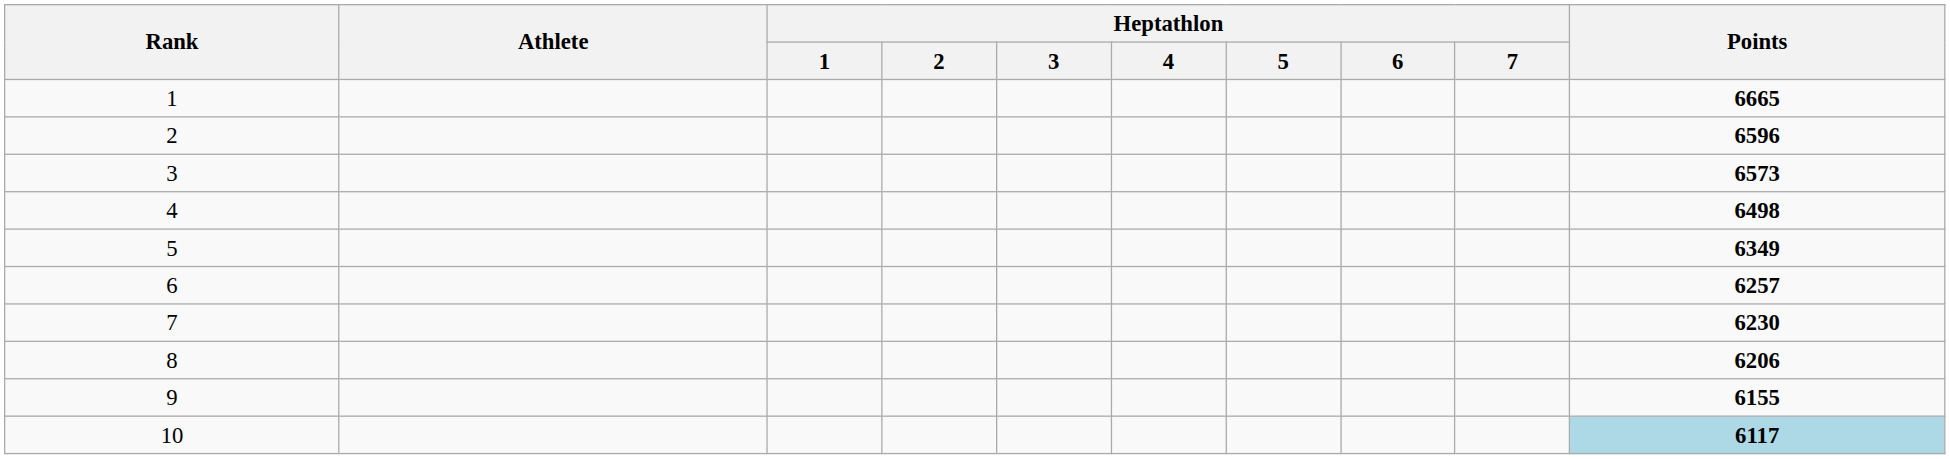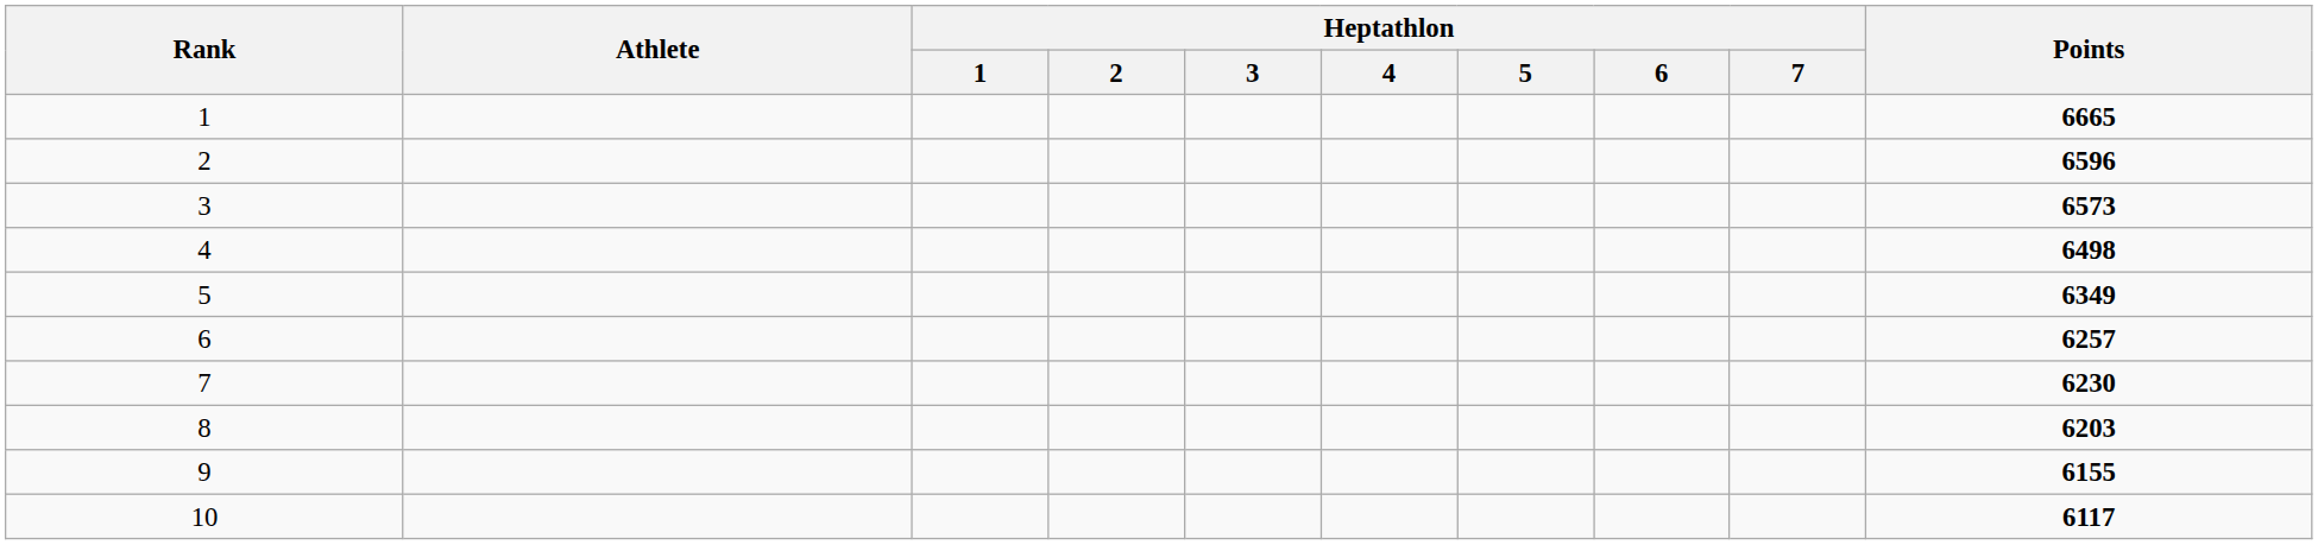8 | Points: 6206 -> 6203
10 | Points: lightblue background -> no background
